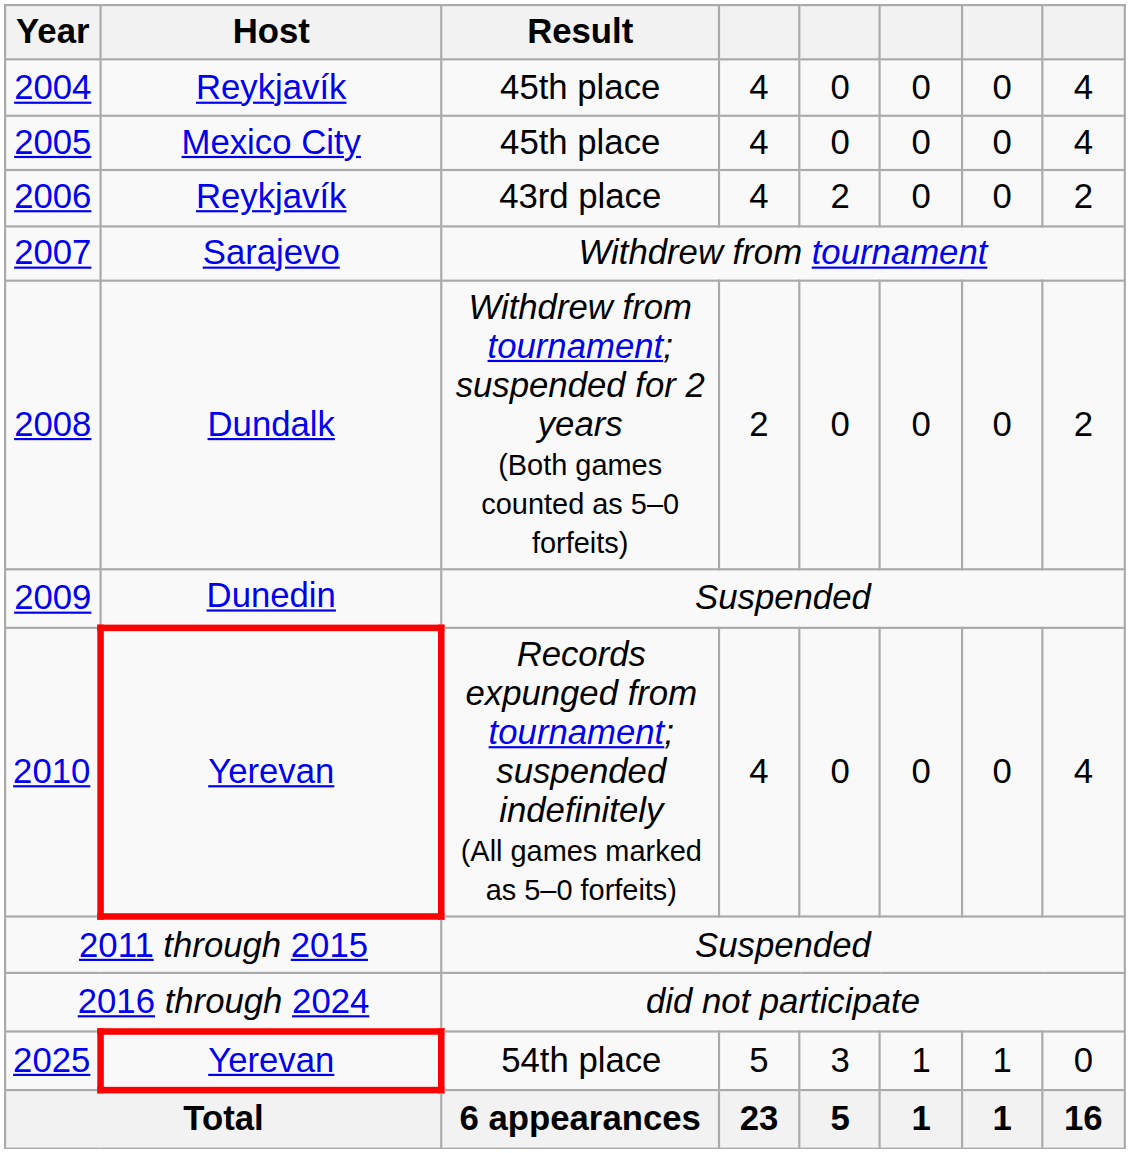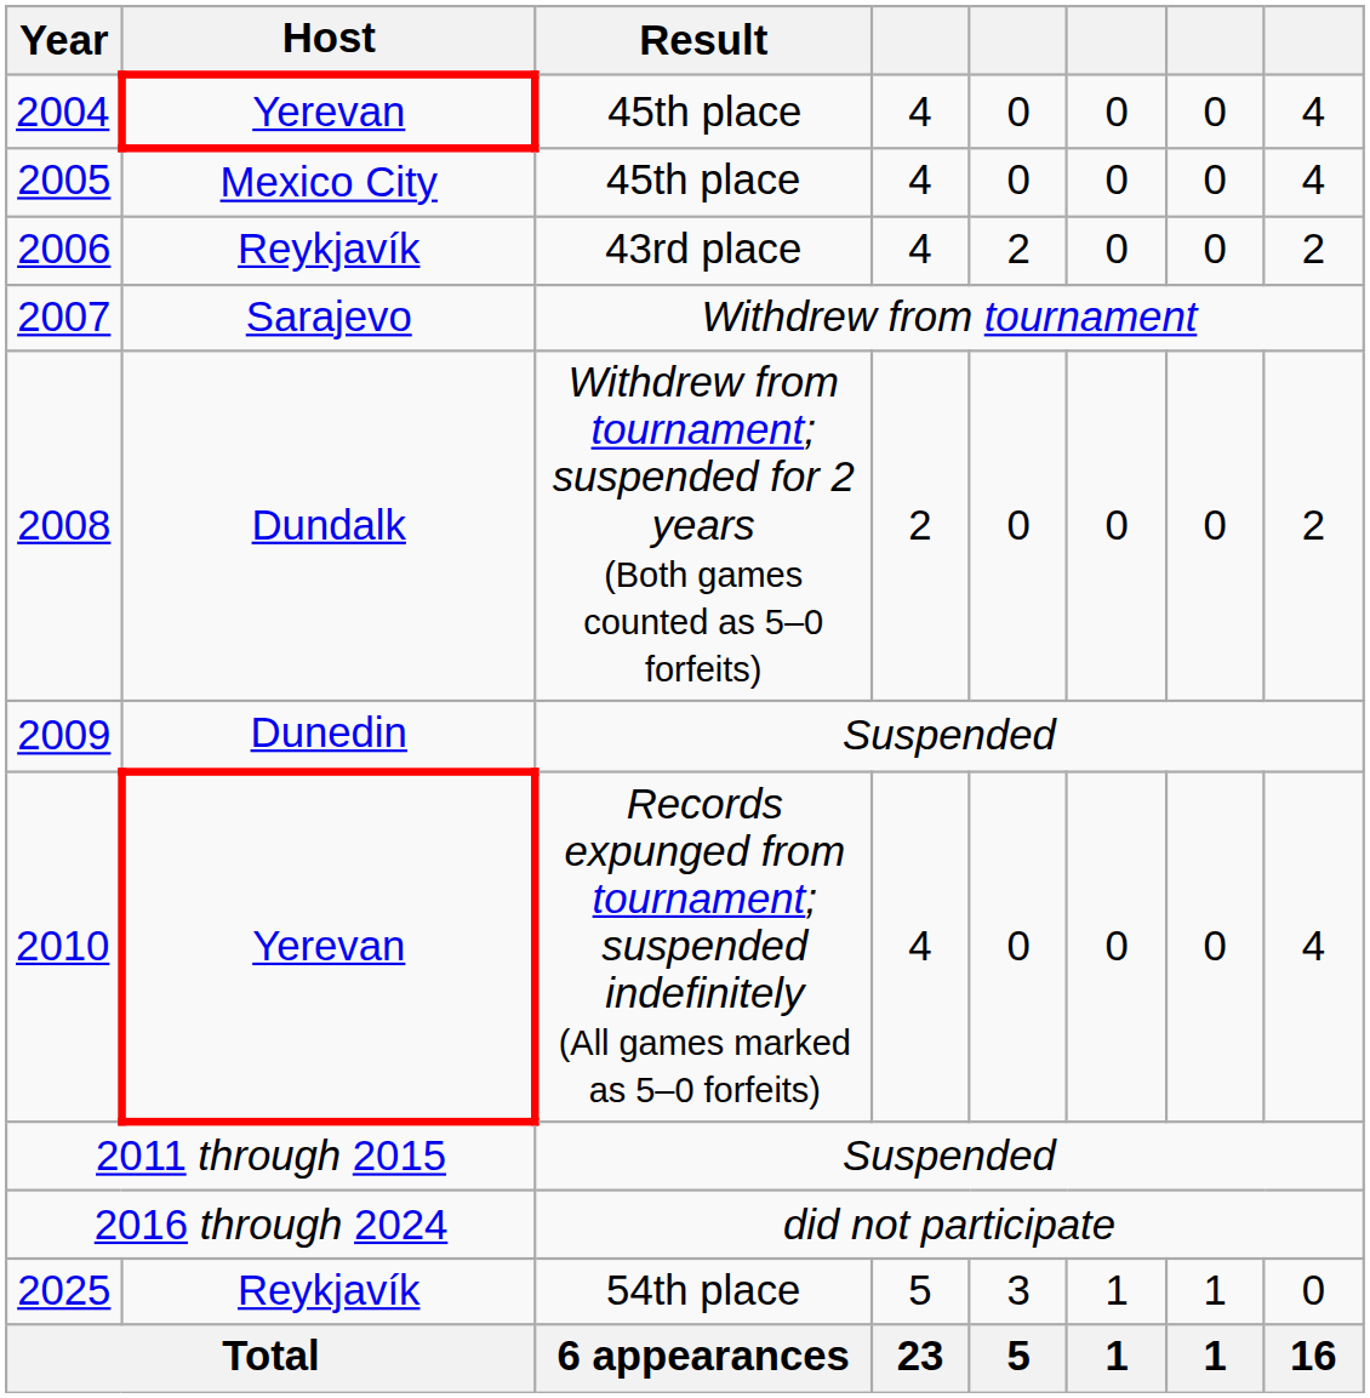2004 | Host: Reykjavík -> Yerevan
2025 | Host: Yerevan -> Reykjavík
